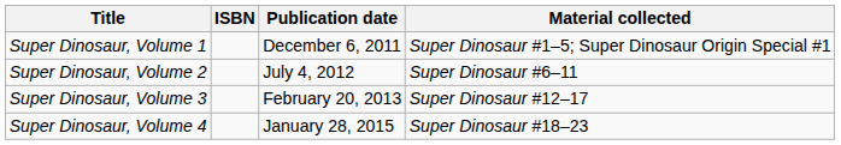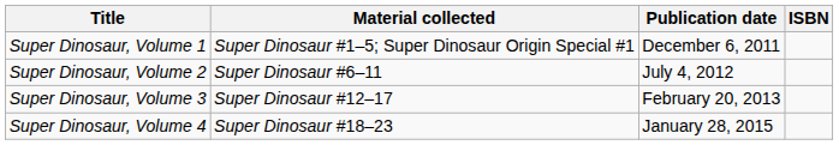columns swapped: Material collected <-> ISBN
